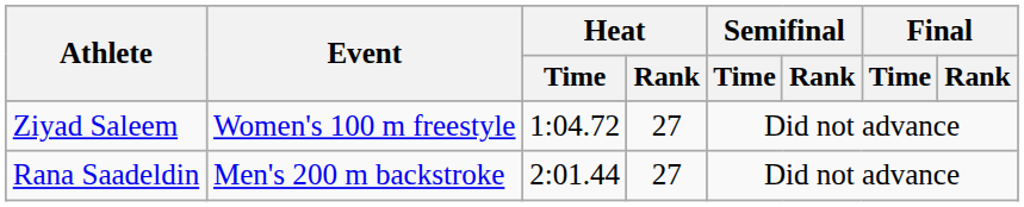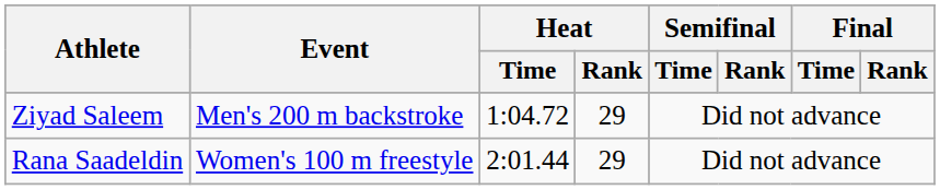Ziyad Saleem | Event: Women's 100 m freestyle -> Men's 200 m backstroke
Ziyad Saleem | Heat / Rank: 27 -> 29
Rana Saadeldin | Event: Men's 200 m backstroke -> Women's 100 m freestyle
Rana Saadeldin | Heat / Rank: 27 -> 29
